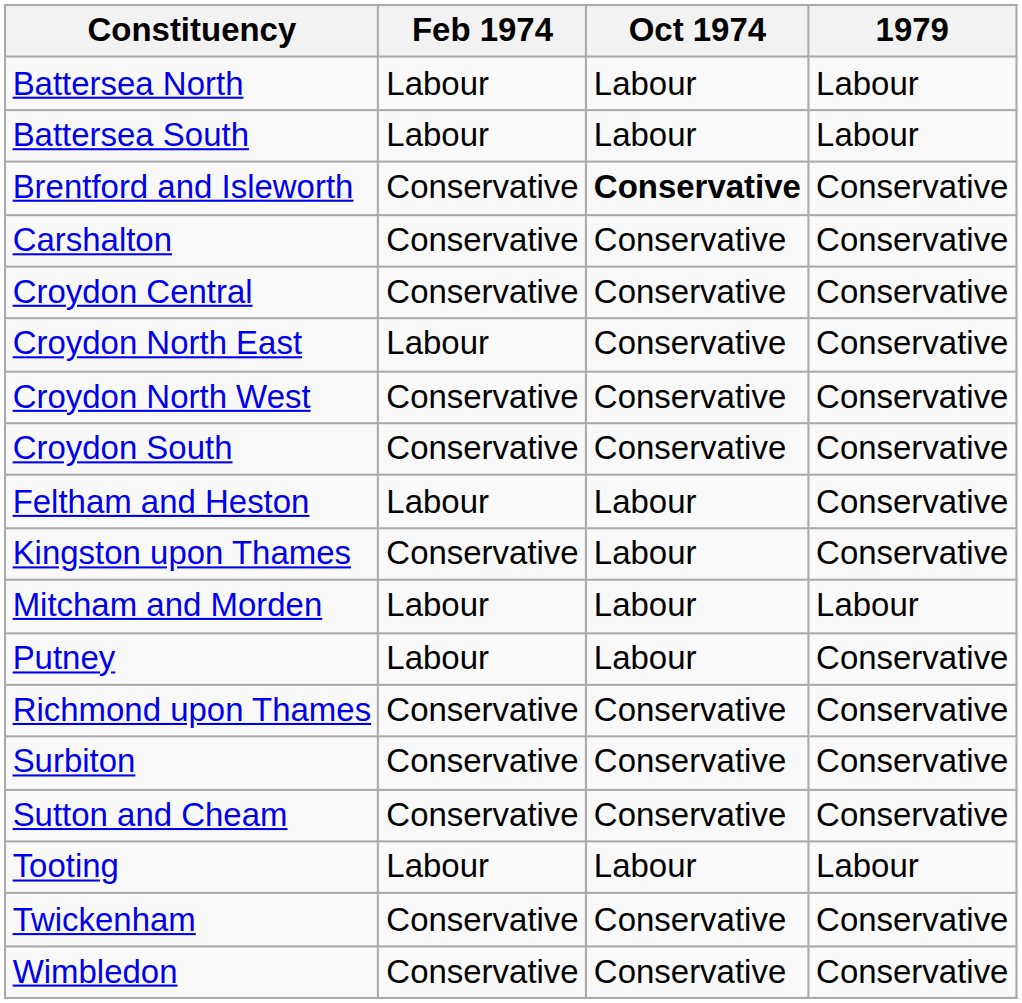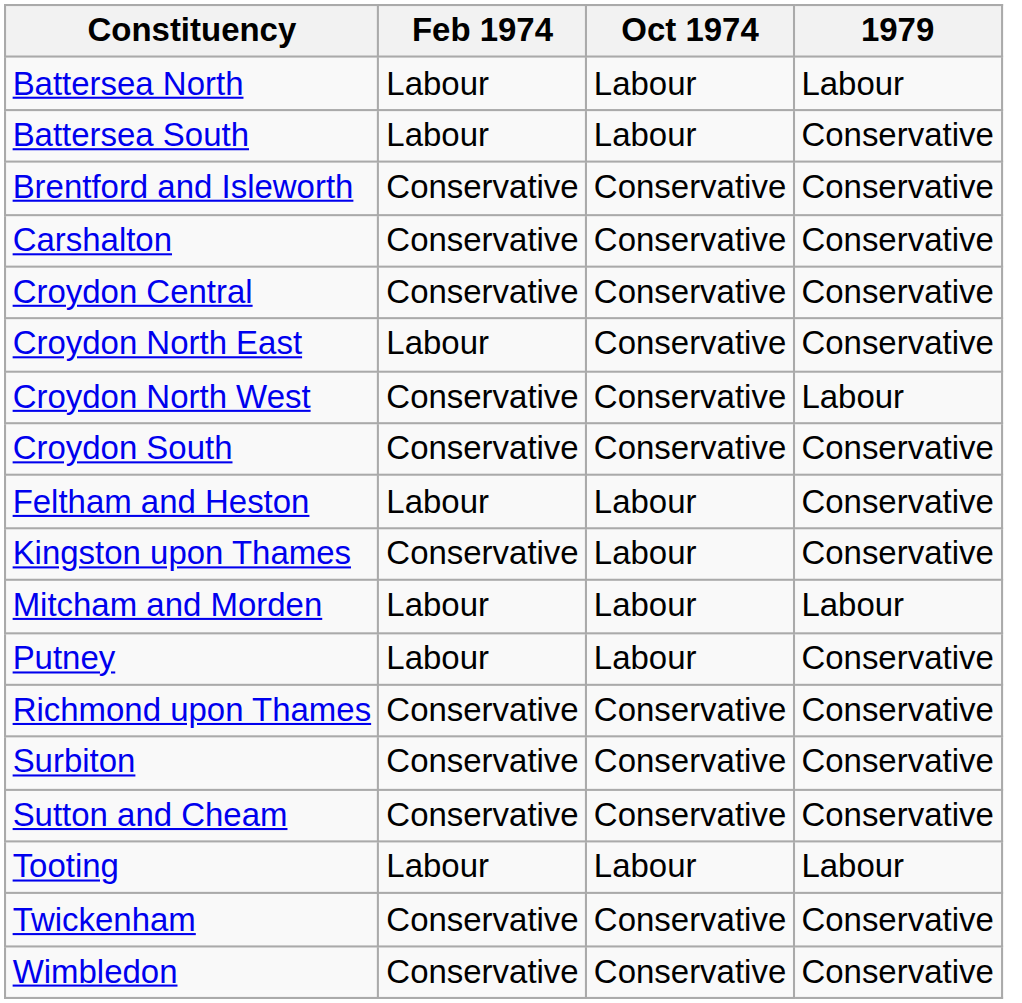Battersea South | 1979: Labour -> Conservative
Brentford and Isleworth | Oct 1974: bold -> normal
Croydon North West | 1979: Conservative -> Labour
